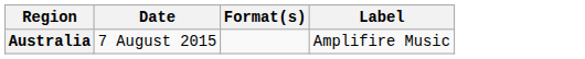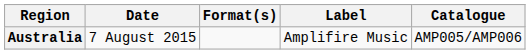+ column: Catalogue | AMP005/AMP006
